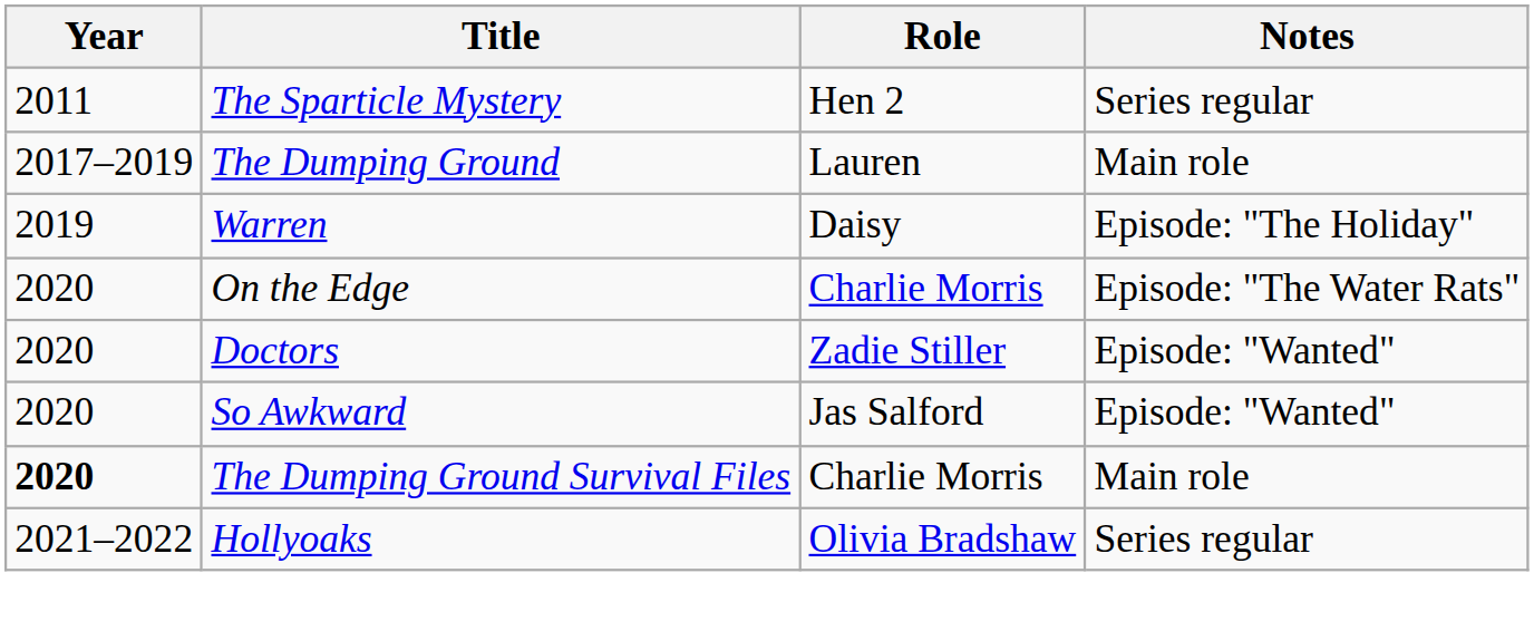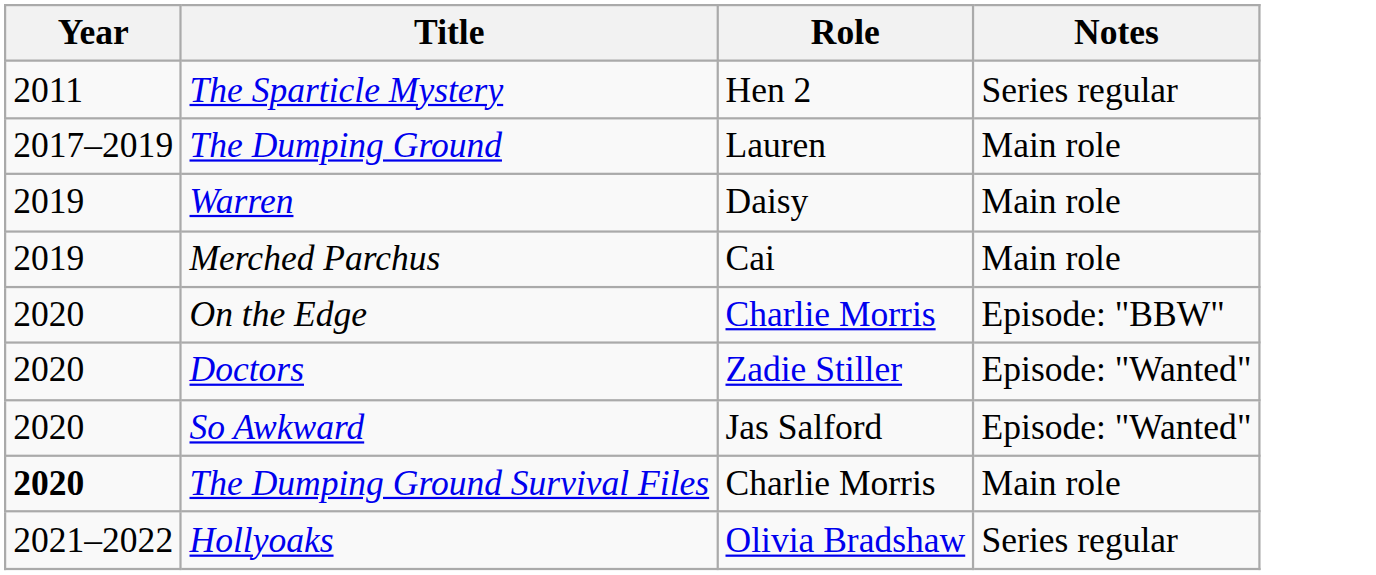Warren | Notes: Episode: "The Holiday" -> Main role
+ row: 2019 | Merched Parchus | Cai | Main role
On the Edge | Notes: Episode: "The Water Rats" -> Episode: "BBW"
